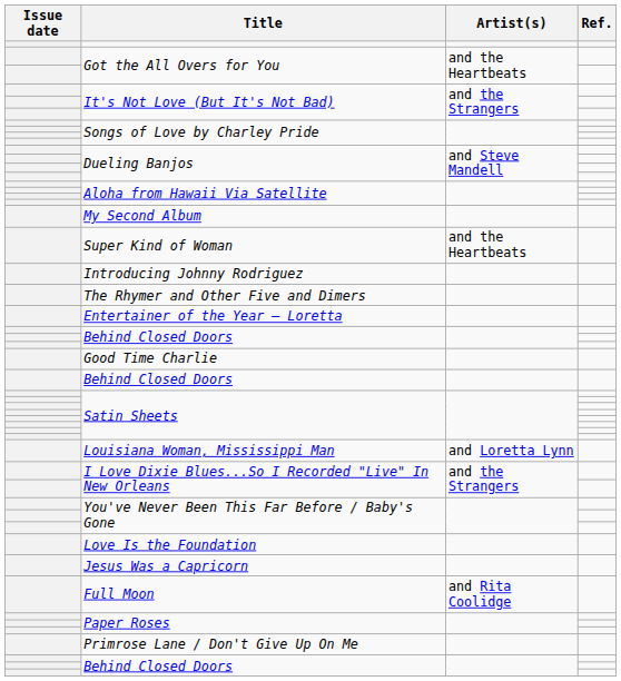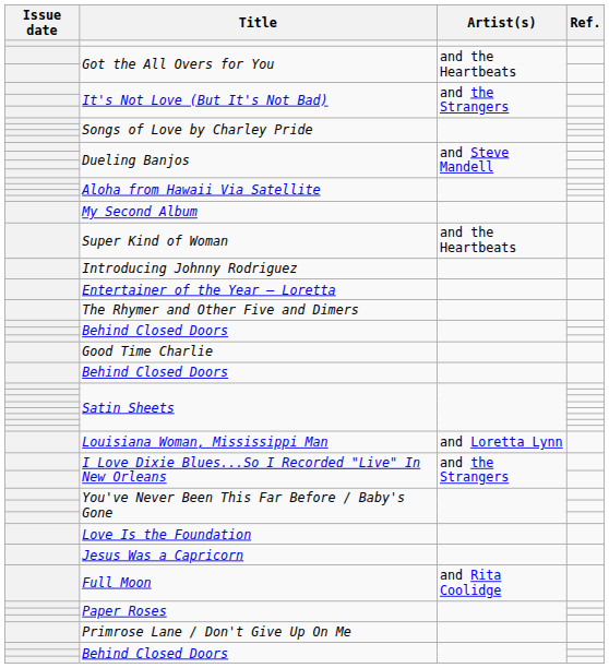rows swapped: Entertainer of the Year – Loretta <-> The Rhymer and Other Five and Dimers
